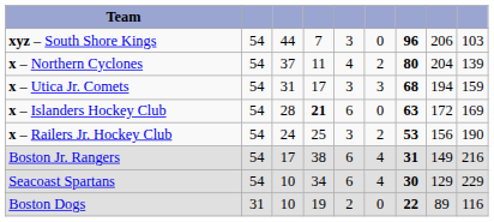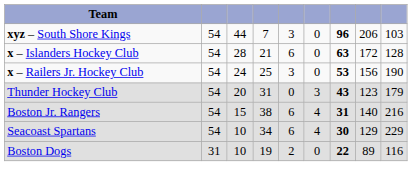- row: x – Northern Cyclones | 54 | 37 | 11 | 4 | 2 | 80 | 204 | 139
- row: x – Utica Jr. Comets | 54 | 31 | 17 | 3 | 3 | 68 | 194 | 159
x – Islanders Hockey Club | column 4: bold -> normal
x – Islanders Hockey Club | column 9: 169 -> 128
x – Railers Jr. Hockey Club | column 6: 2 -> 0
+ row: Thunder Hockey Club | 54 | 20 | 31 | 0 | 3 | 43 | 123 | 179
Boston Jr. Rangers | column 3: 17 -> 15
Boston Jr. Rangers | column 8: 149 -> 140
